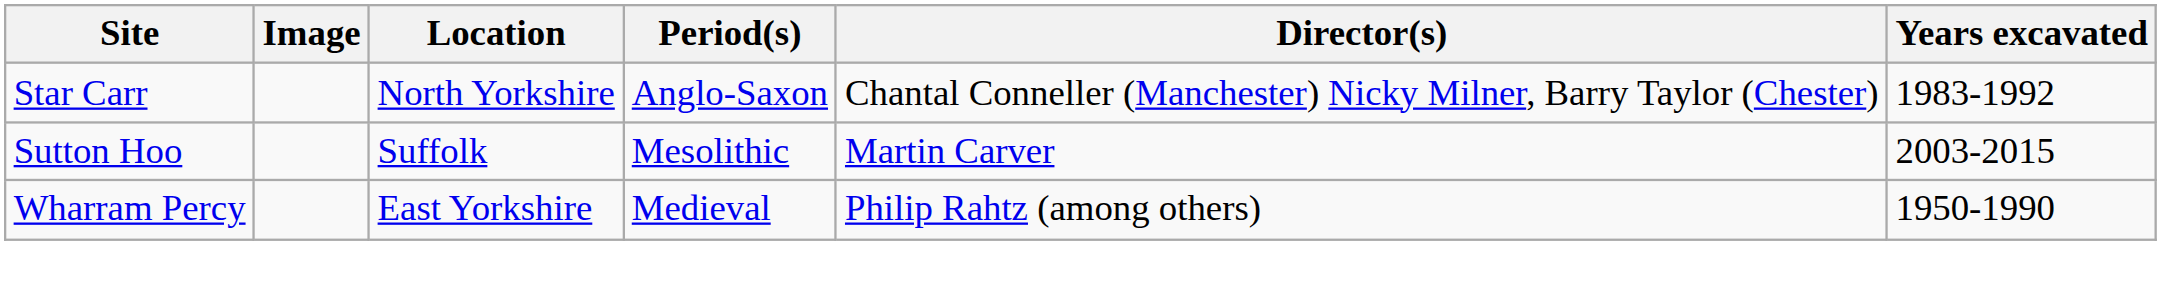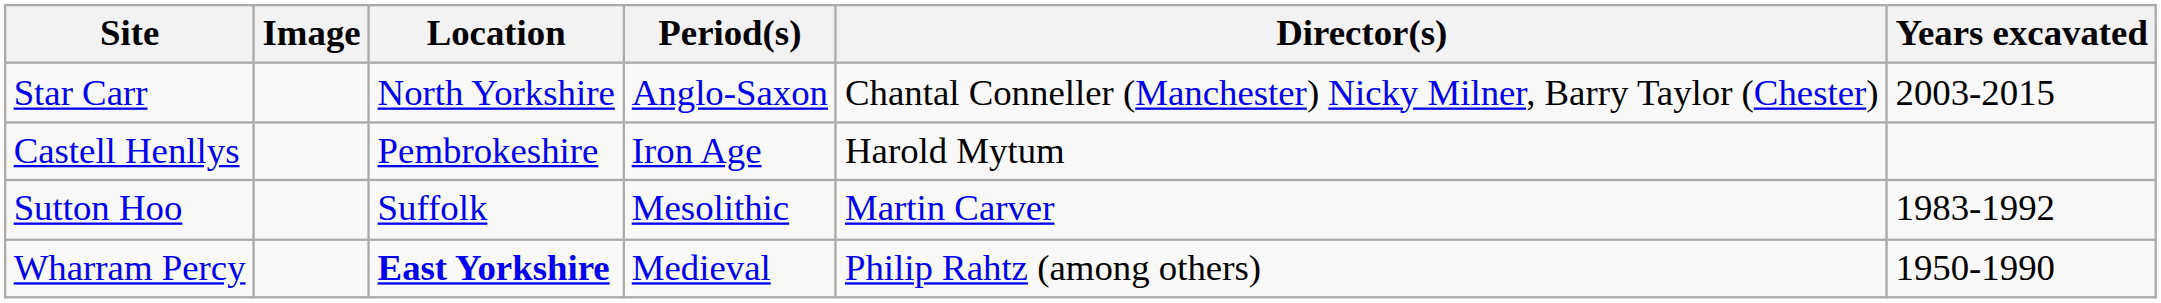Star Carr | Years excavated: 1983-1992 -> 2003-2015
+ row: Castell Henllys | Pembrokeshire | Iron Age | Harold Mytum
Sutton Hoo | Years excavated: 2003-2015 -> 1983-1992
Wharram Percy | Location: normal -> bold
